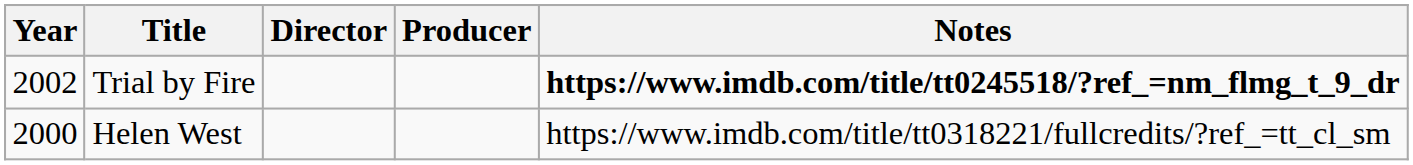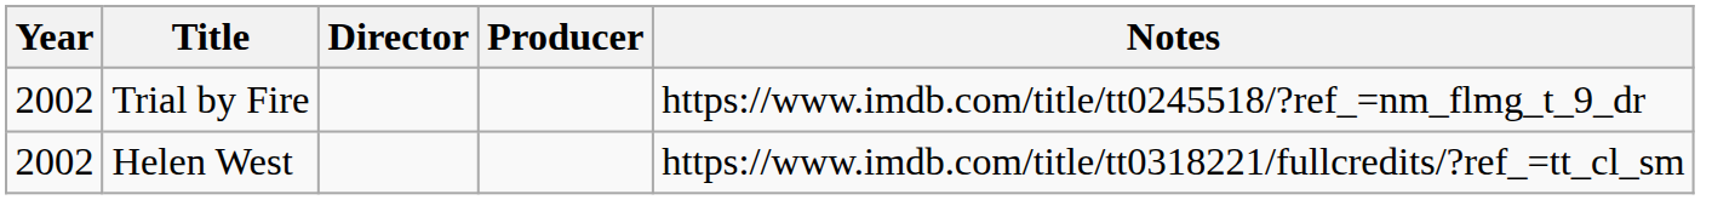Trial by Fire | Notes: bold -> normal
Helen West | Year: 2000 -> 2002
